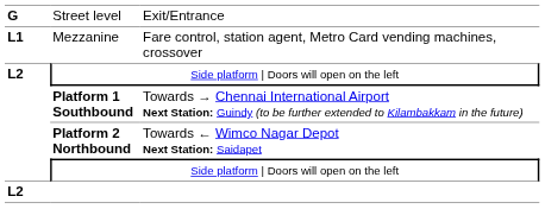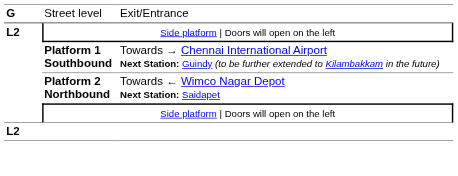- row: L1 | Mezzanine | Fare control, station agent, Metro Card vending machines, crossover
